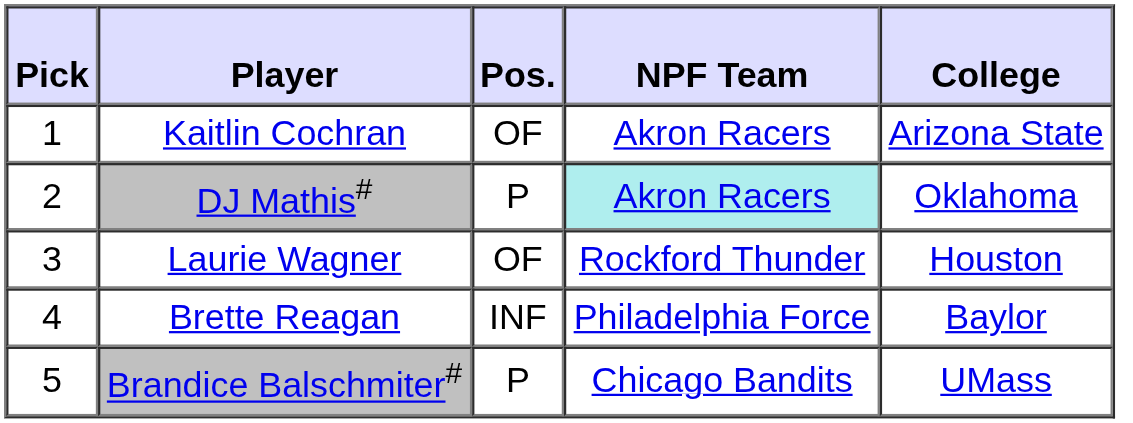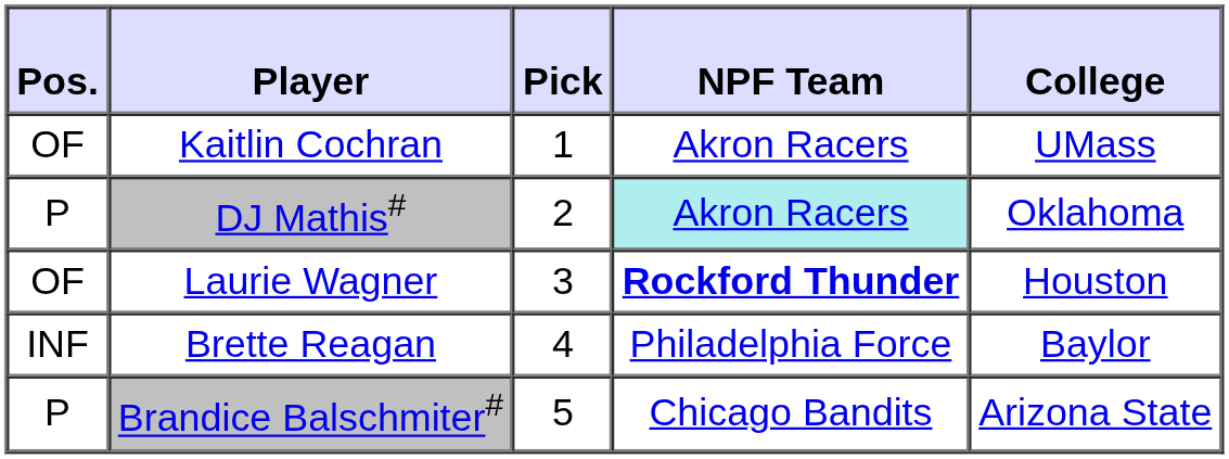columns swapped: Pick <-> Pos.
Kaitlin Cochran | College: Arizona State -> UMass
Laurie Wagner | NPF Team: normal -> bold
Brandice Balschmiter# | College: UMass -> Arizona State
